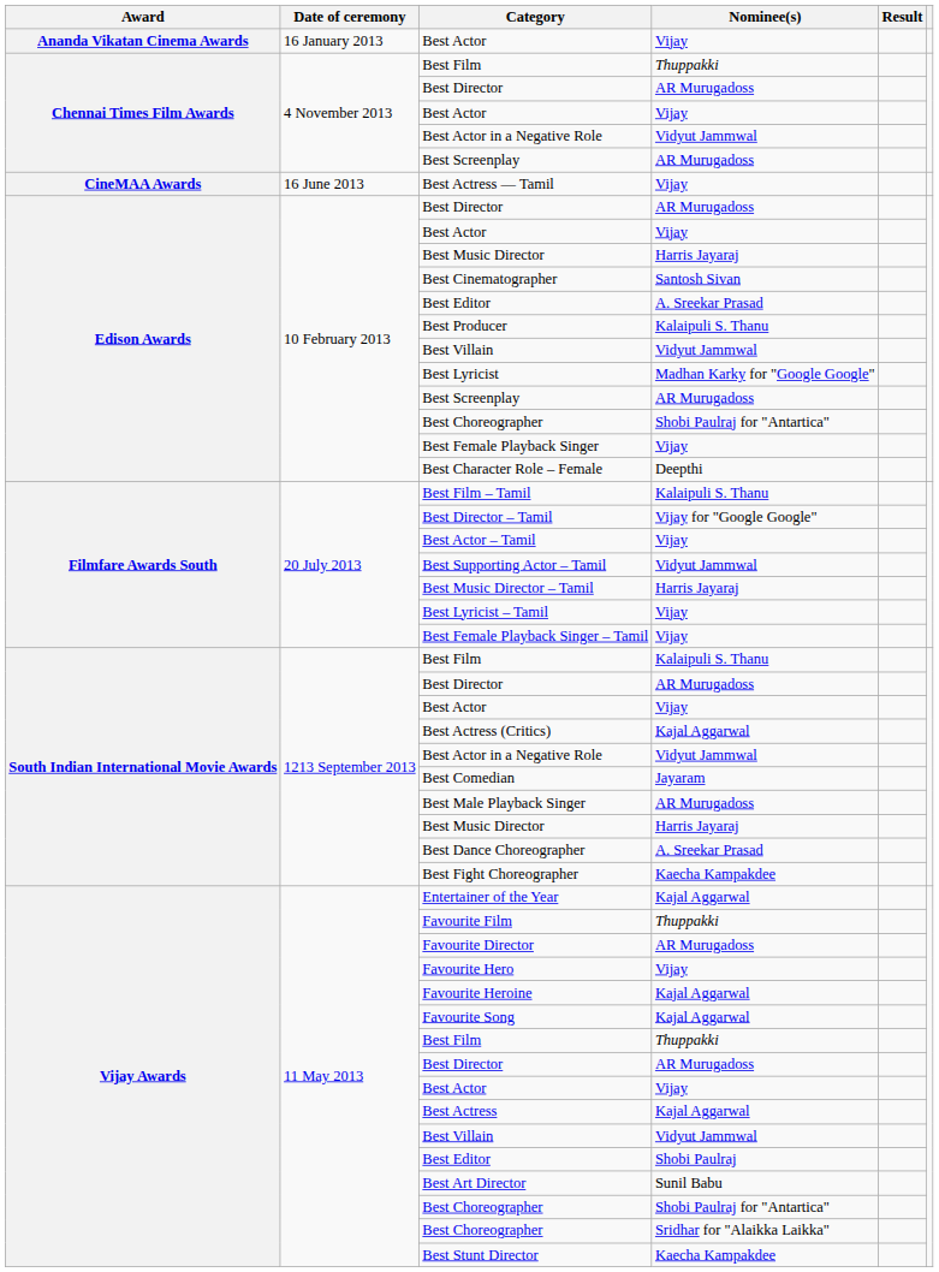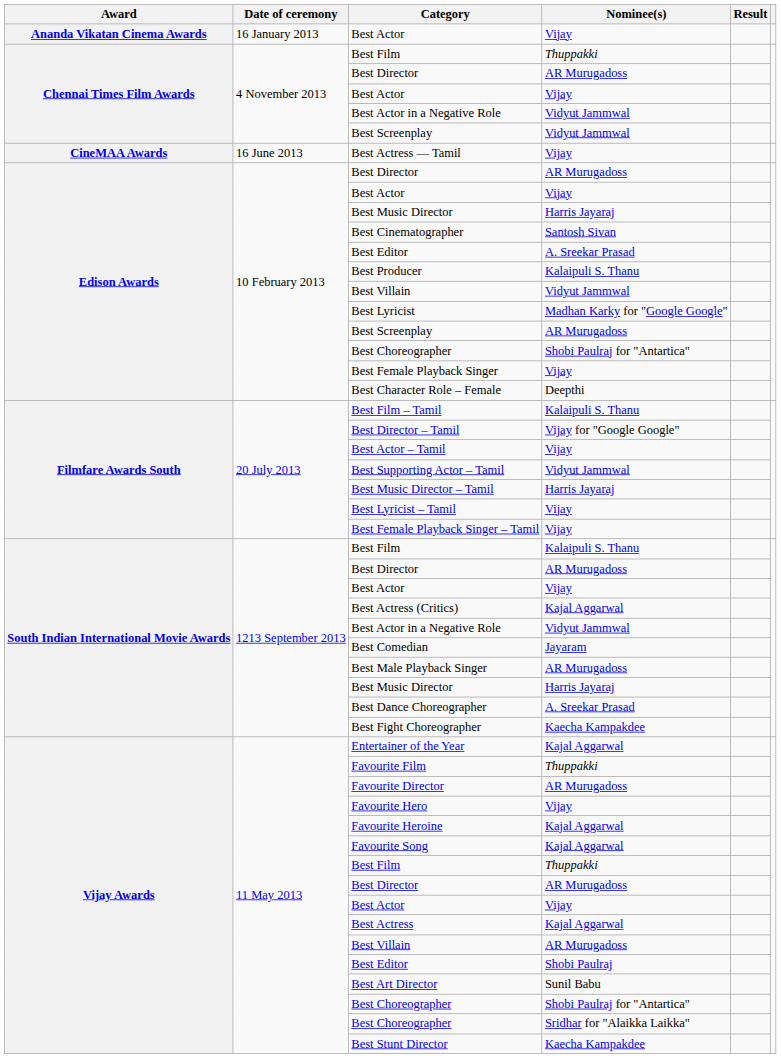Chennai Times Film Awards / Best Screenplay | Nominee(s): AR Murugadoss -> Vidyut Jammwal
Vijay Awards / Best Villain | Nominee(s): Vidyut Jammwal -> AR Murugadoss
